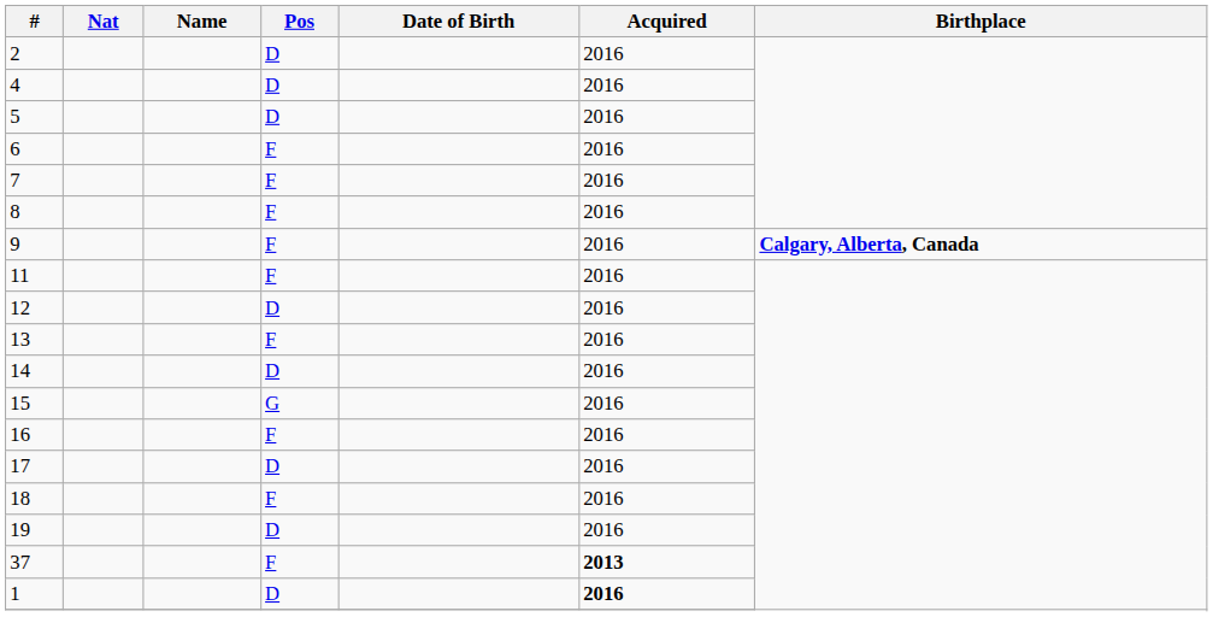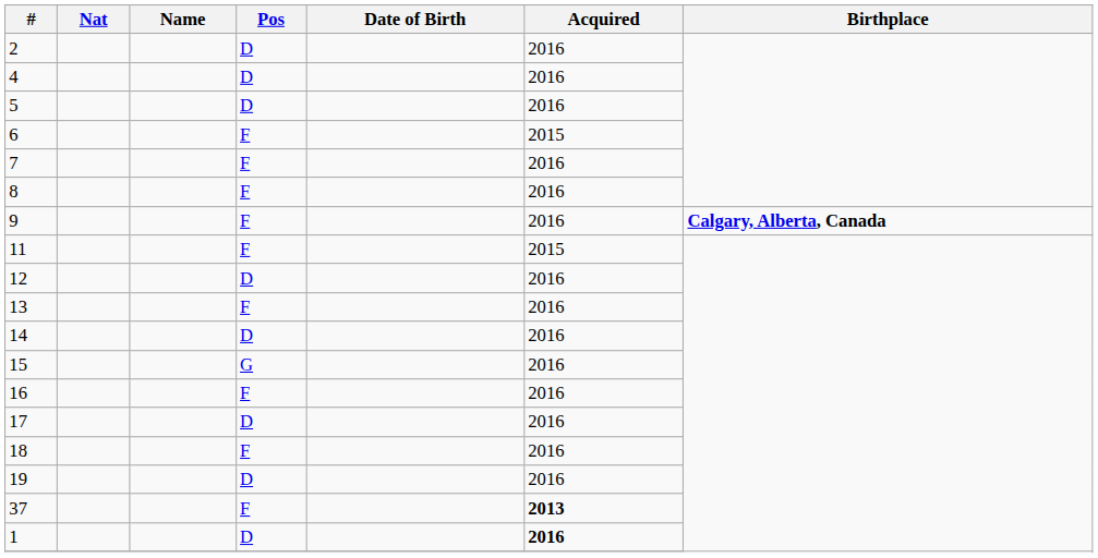6 | Acquired: 2016 -> 2015
11 | Acquired: 2016 -> 2015
